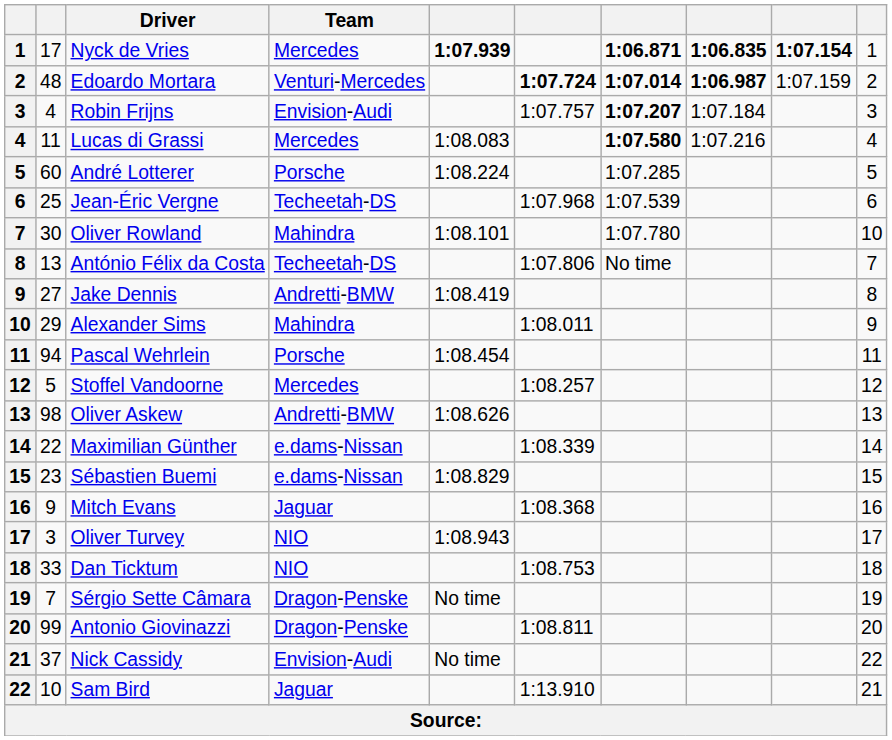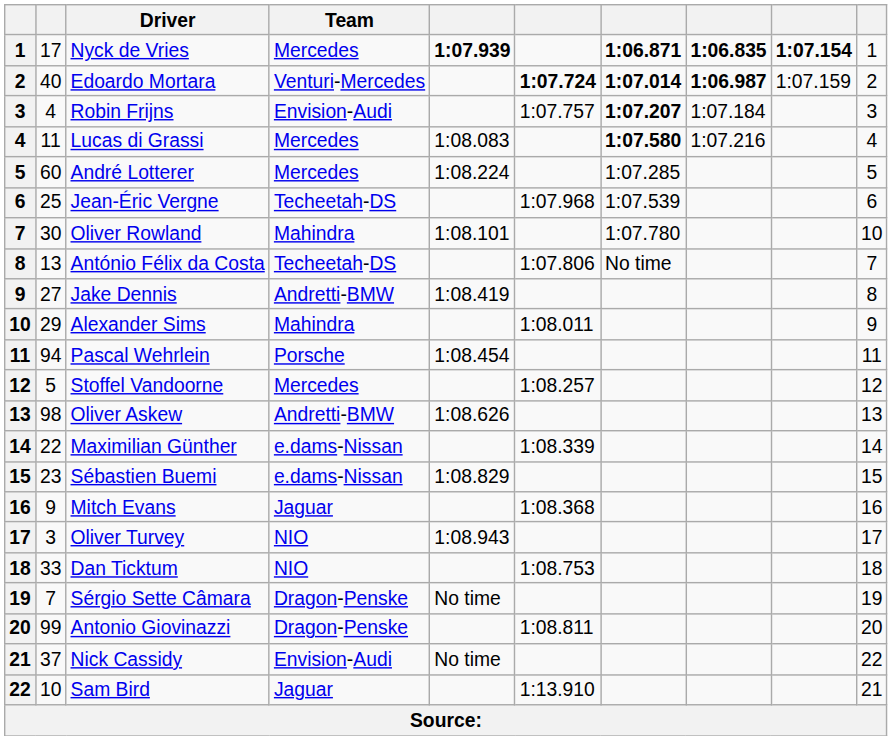Edoardo Mortara | column 2: 48 -> 40
André Lotterer | Team: Porsche -> Mercedes
